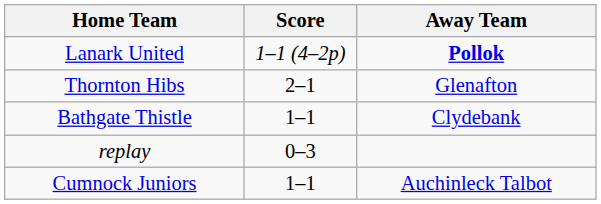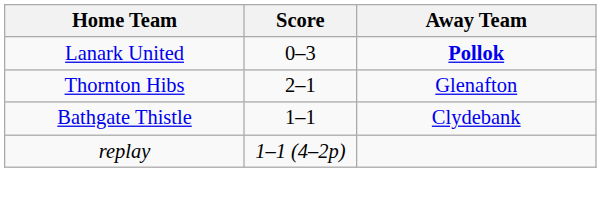Lanark United | Score: 1–1 (4–2p) -> 0–3
replay | Score: 0–3 -> 1–1 (4–2p)
- row: Cumnock Juniors | 1–1 | Auchinleck Talbot
